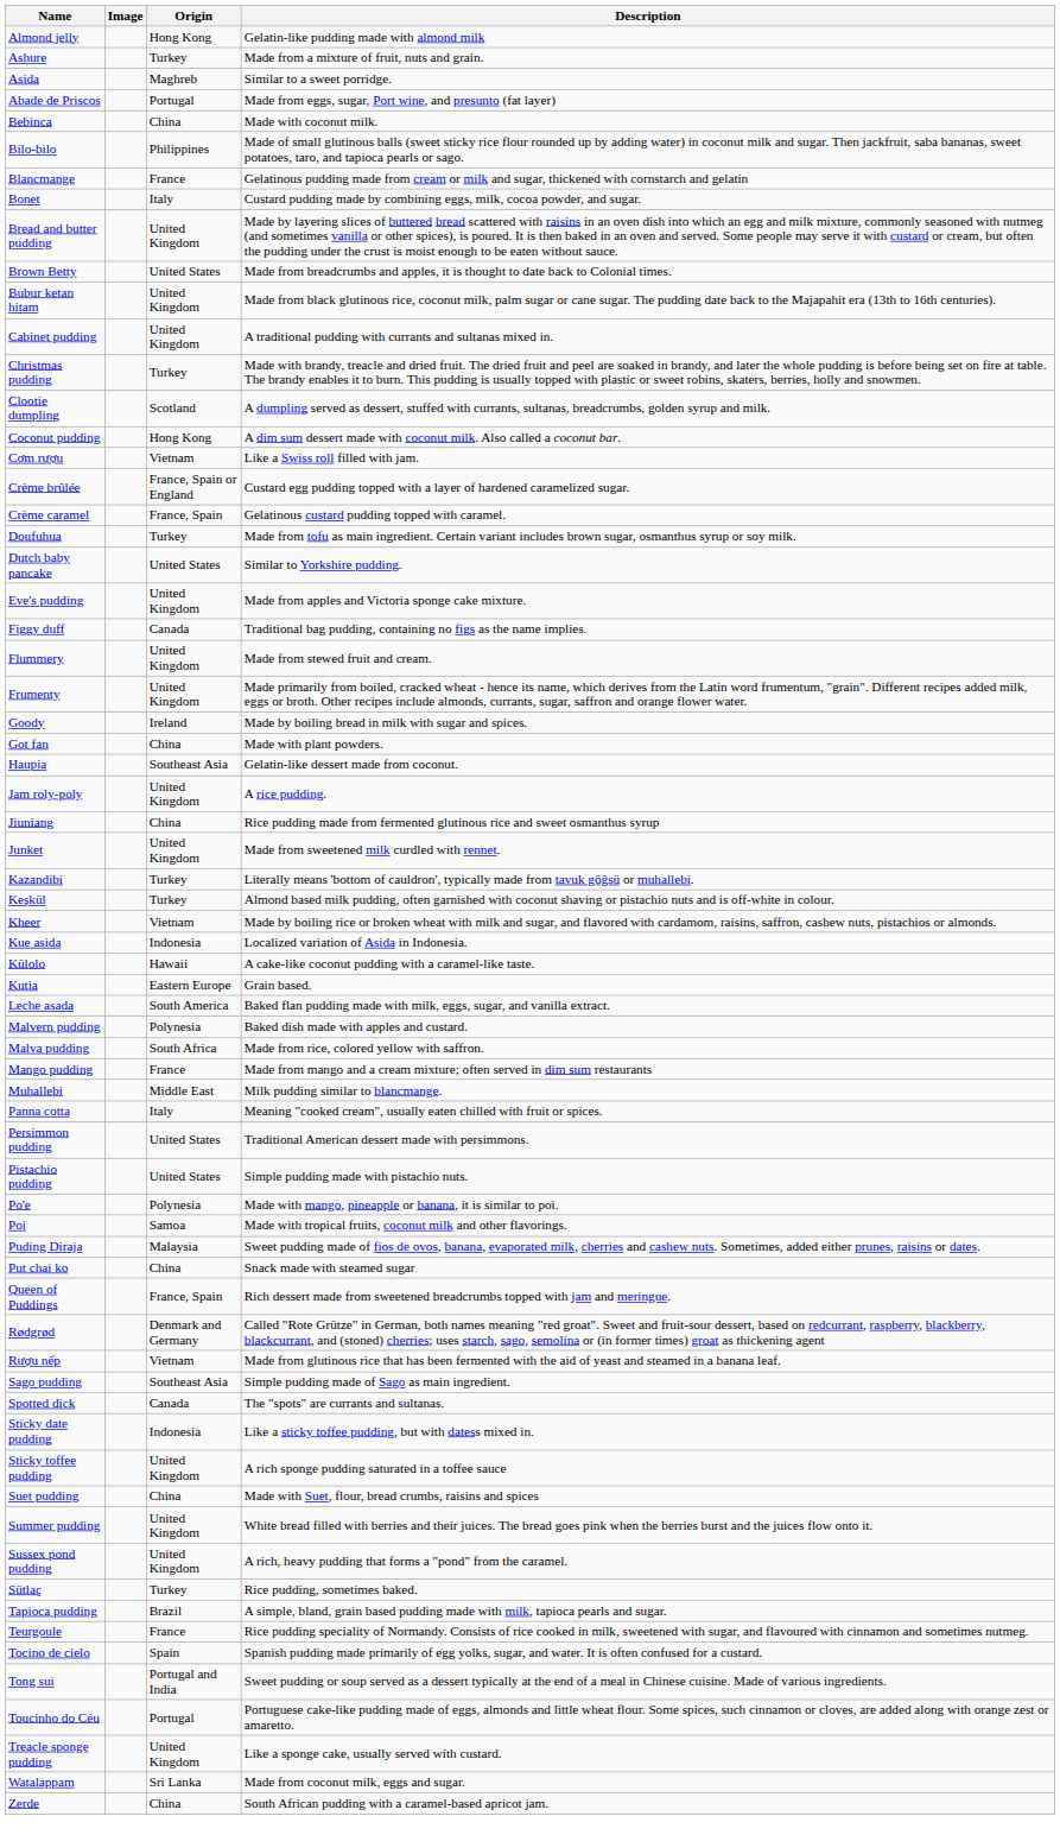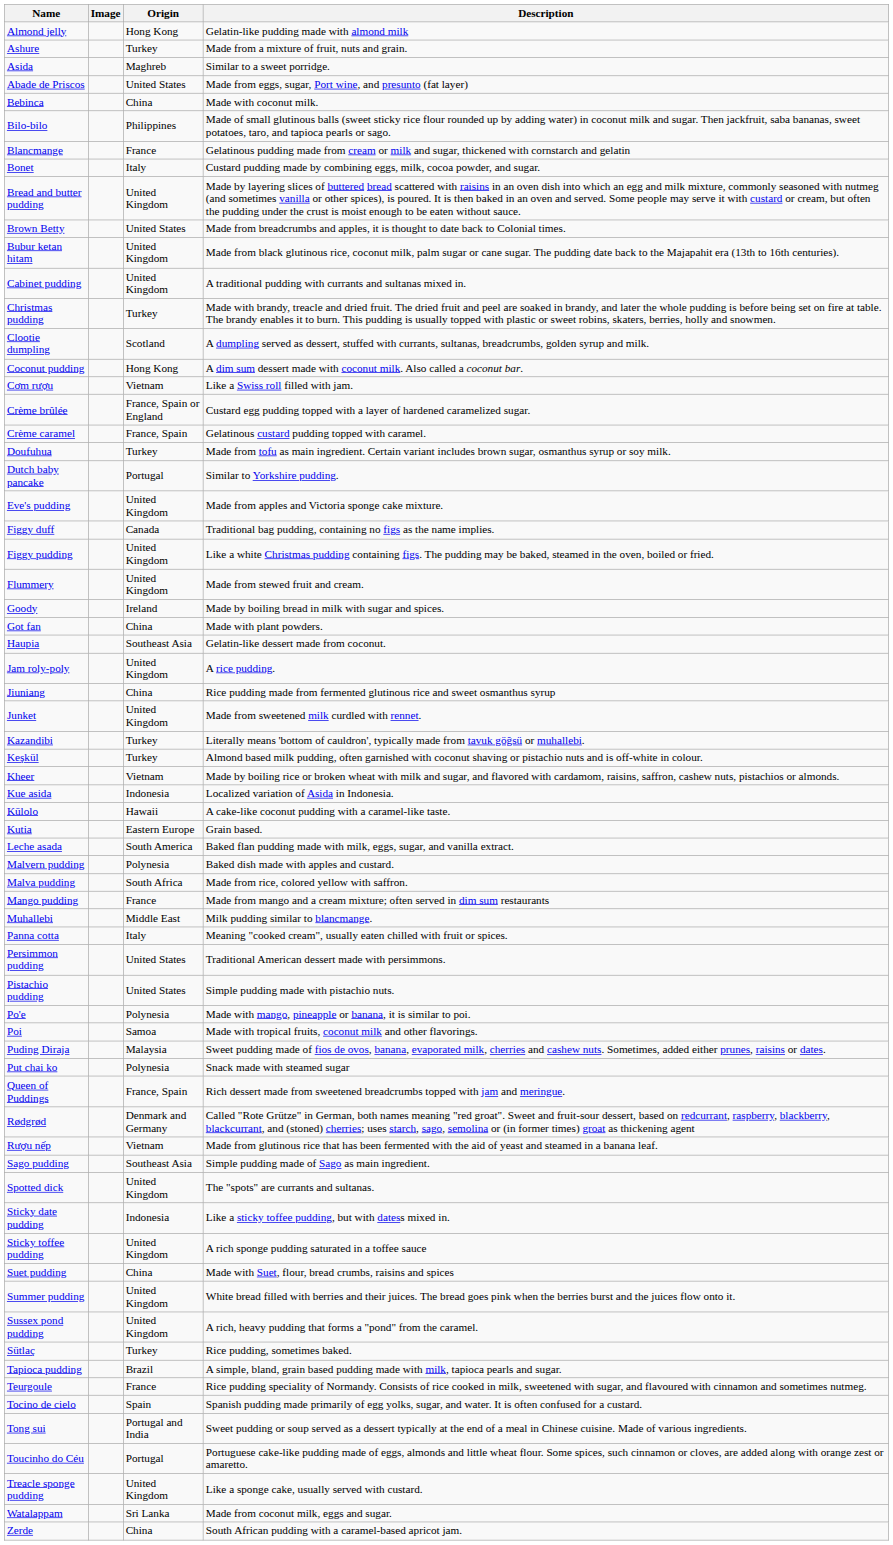Abade de Priscos | Origin: Portugal -> United States
Dutch baby pancake | Origin: United States -> Portugal
+ row: Figgy pudding | United Kingdom | Like a white Christmas pudding containing figs. The pudding may be baked, steamed in the oven, boiled or fried.
- row: Frumenty | United Kingdom | Made primarily from boiled, cracked wheat - hence its name, which derives from the Latin word frumentum, "grain". Different recipes added milk, eggs or broth. Other recipes include almonds, currants, sugar, saffron and orange flower water.
Put chai ko | Origin: China -> Polynesia
Spotted dick | Origin: Canada -> United Kingdom
